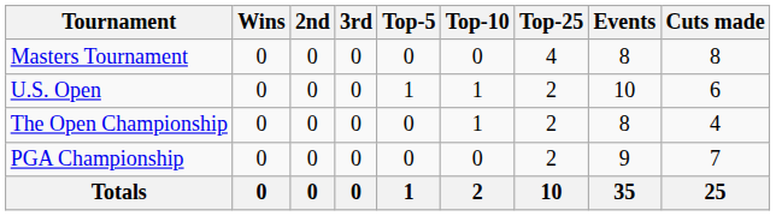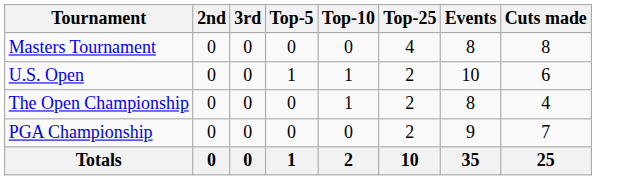- column: Wins | 0 | 0 | 0 | 0 | 0
